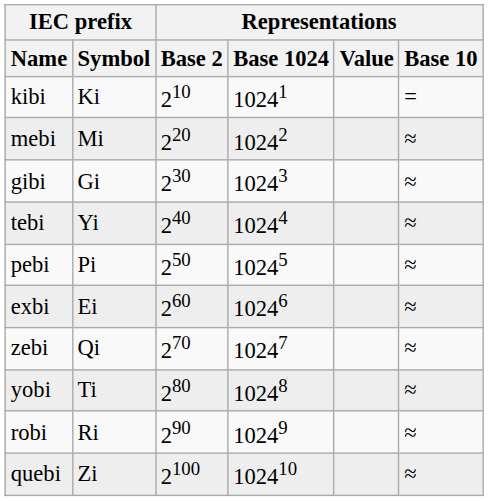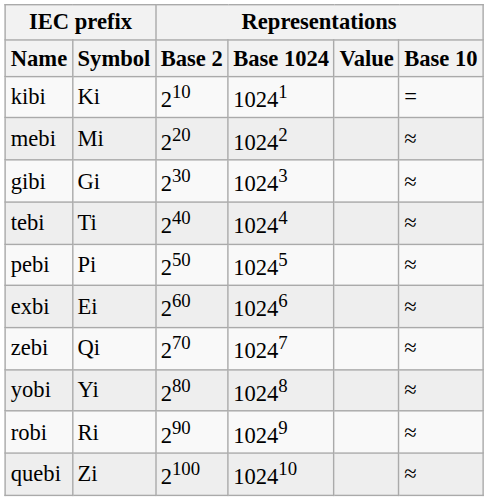tebi | IEC prefix / Symbol: Yi -> Ti
yobi | IEC prefix / Symbol: Ti -> Yi
